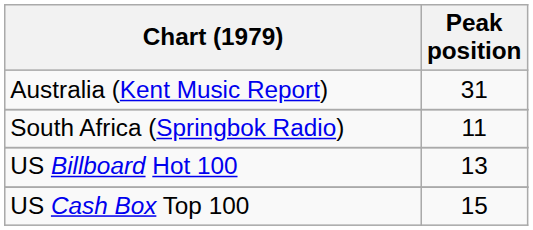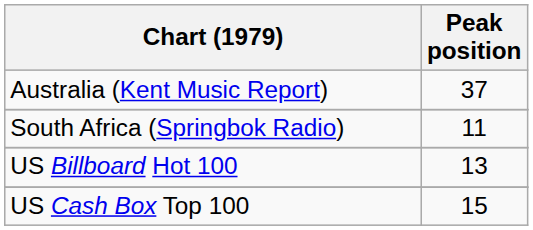Australia (Kent Music Report) | Peak position: 31 -> 37
